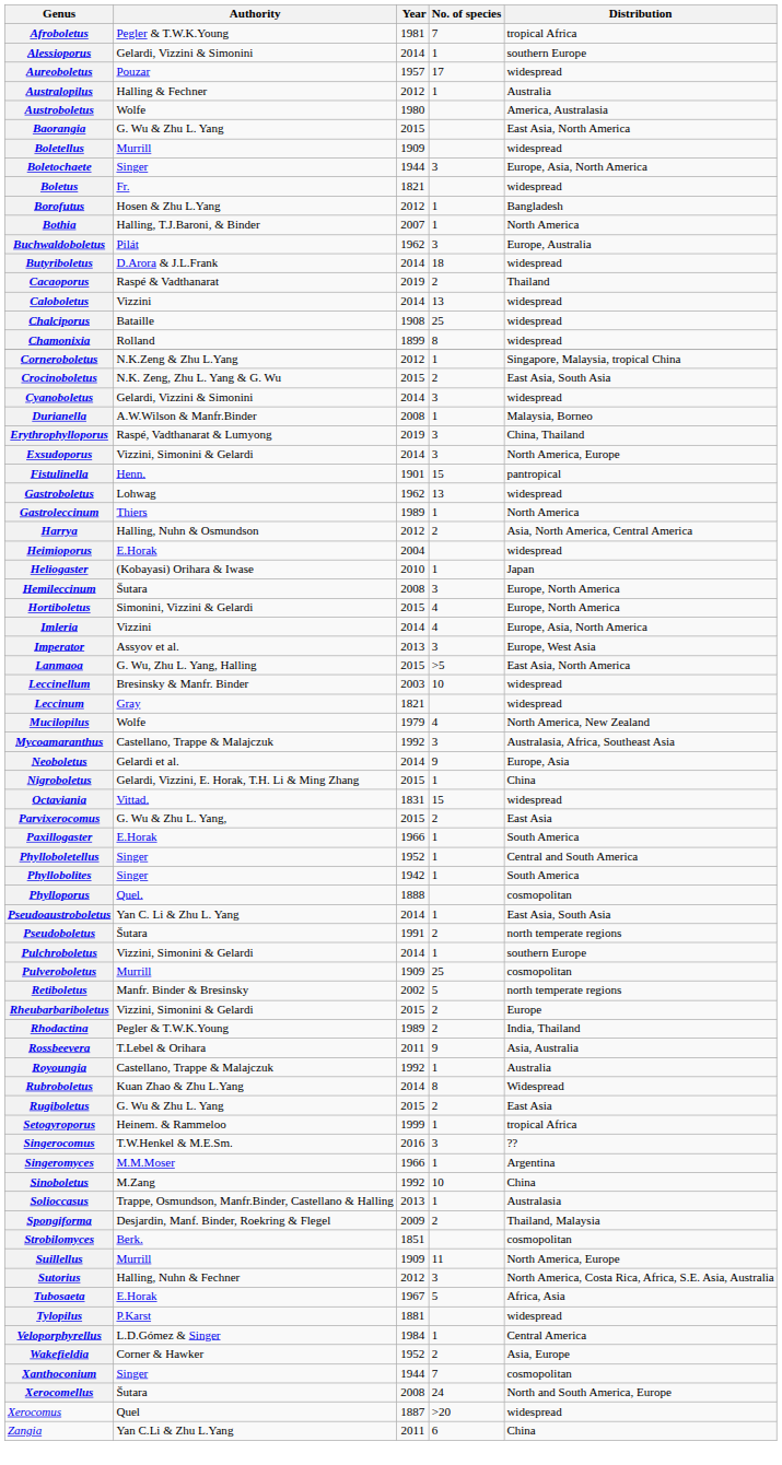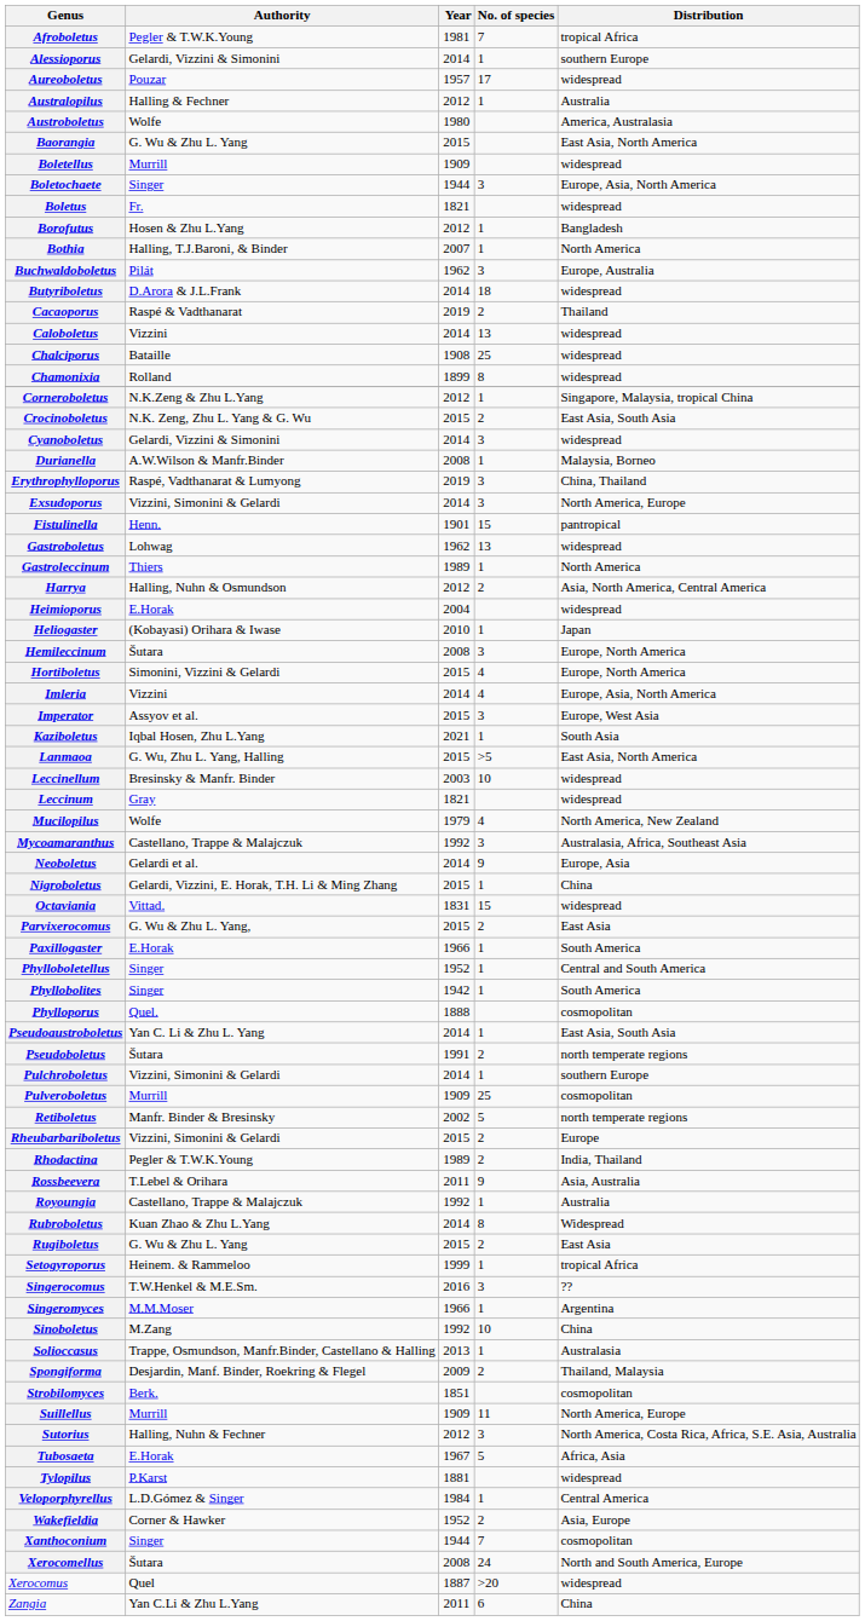Imperator | Year: 2013 -> 2015
+ row: Kaziboletus | Iqbal Hosen, Zhu L.Yang | 2021 | 1 | South Asia
